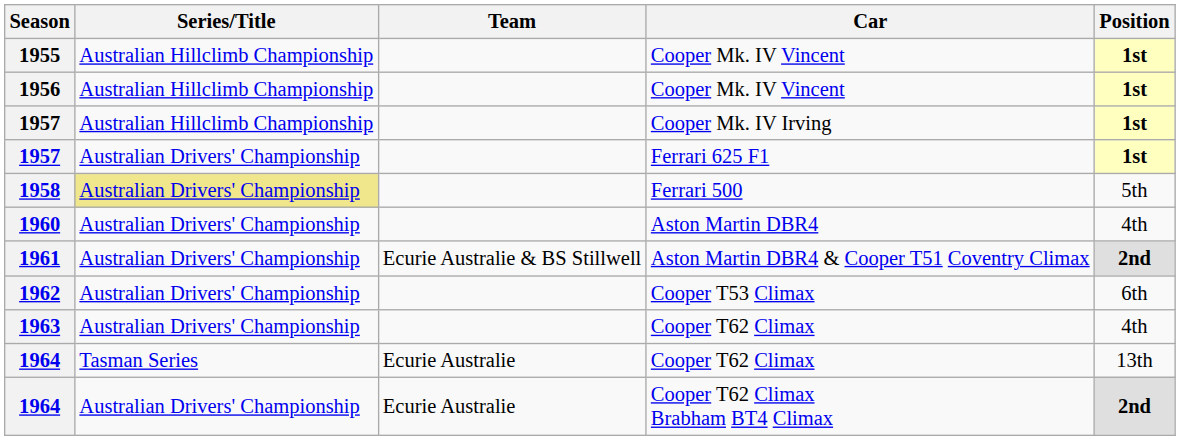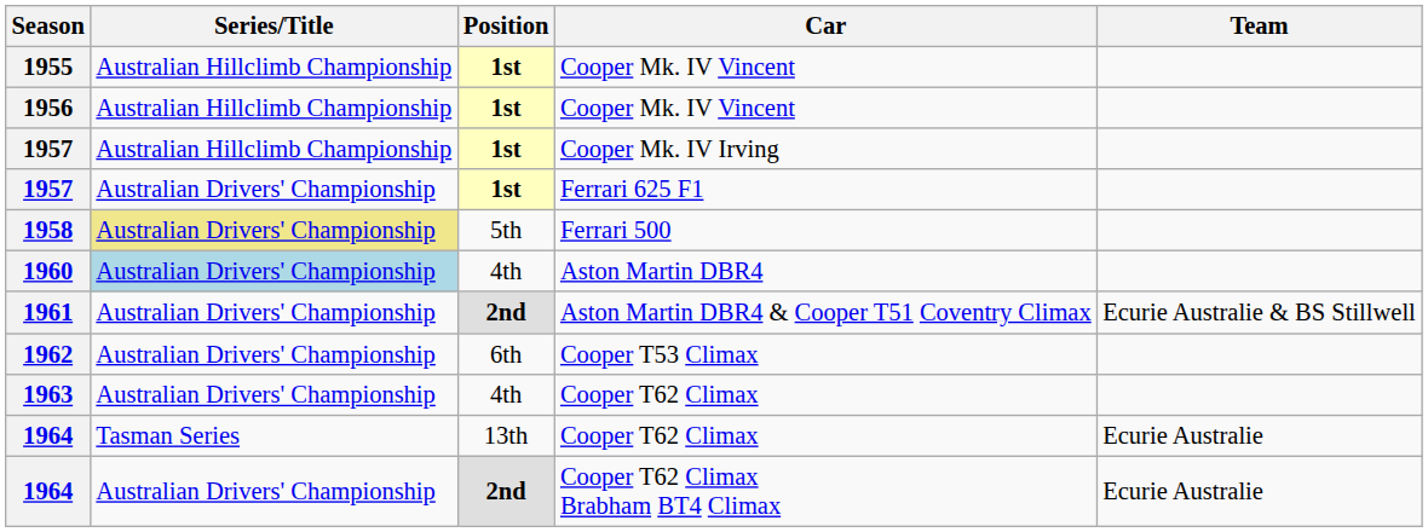columns swapped: Position <-> Team
1960 | Series/Title: no background -> lightblue background
